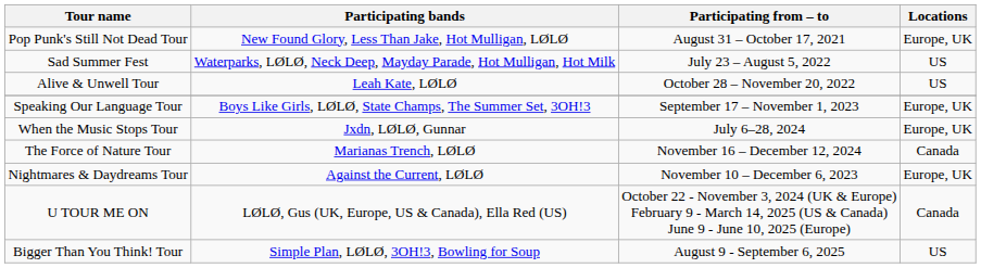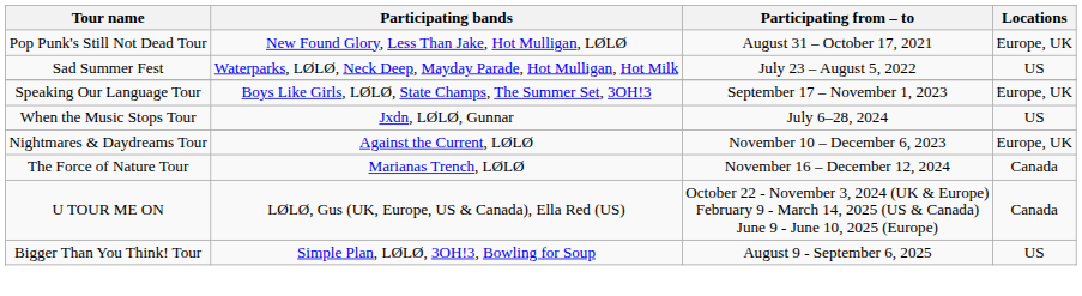- row: Alive & Unwell Tour | Leah Kate, LØLØ | October 28 – November 20, 2022 | US
When the Music Stops Tour | Locations: Europe, UK -> US
rows swapped: Nightmares & Daydreams Tour <-> The Force of Nature Tour
